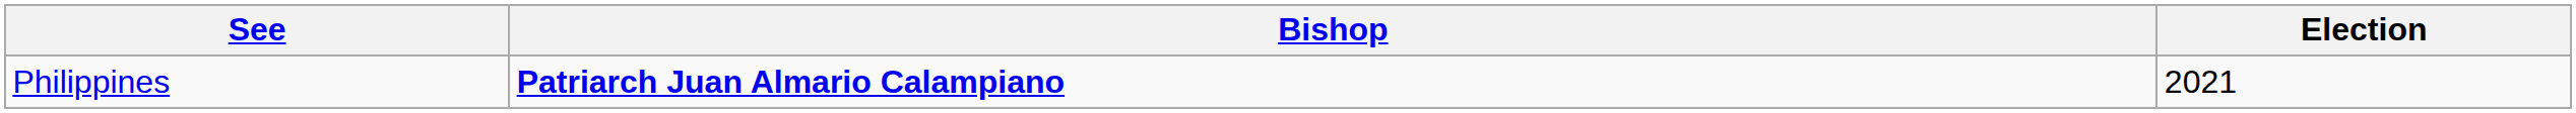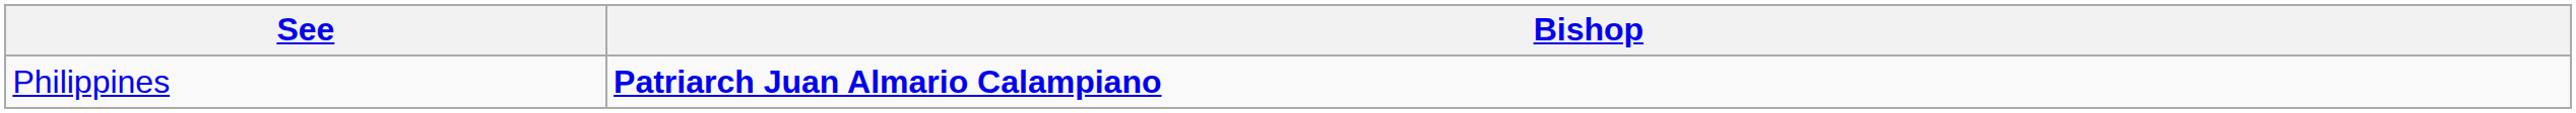- column: Election | 2021
